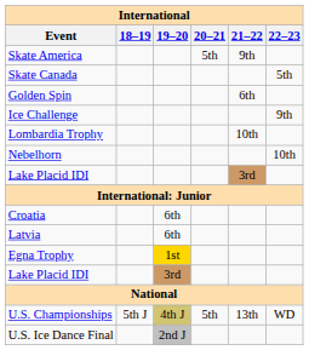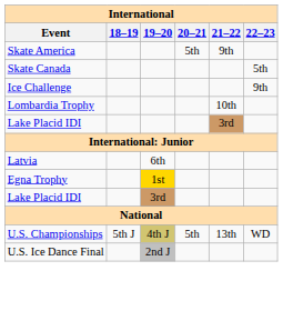- row: Golden Spin | 6th
- row: Nebelhorn | 10th
- row: Croatia | 6th
